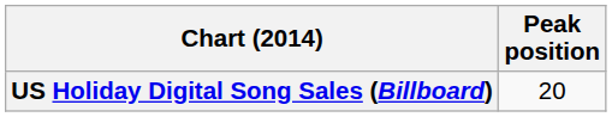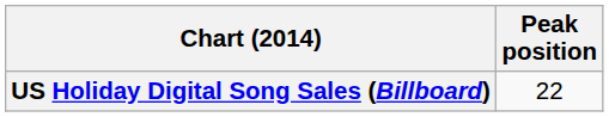US Holiday Digital Song Sales (Billboard) | Peak position: 20 -> 22
